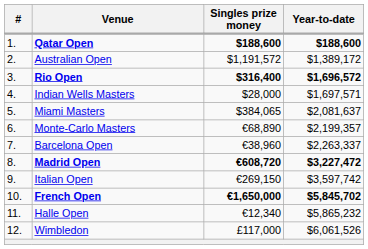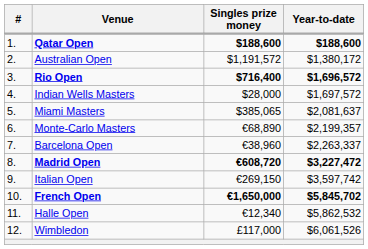Australian Open | Year-to-date: $1,389,172 -> $1,380,172
Rio Open | Singles prize money: $316,400 -> $716,400
Indian Wells Masters | Year-to-date: $1,697,571 -> $1,697,572
Miami Masters | Singles prize money: $384,065 -> $385,065
Halle Open | Year-to-date: $5,865,232 -> $5,862,532
